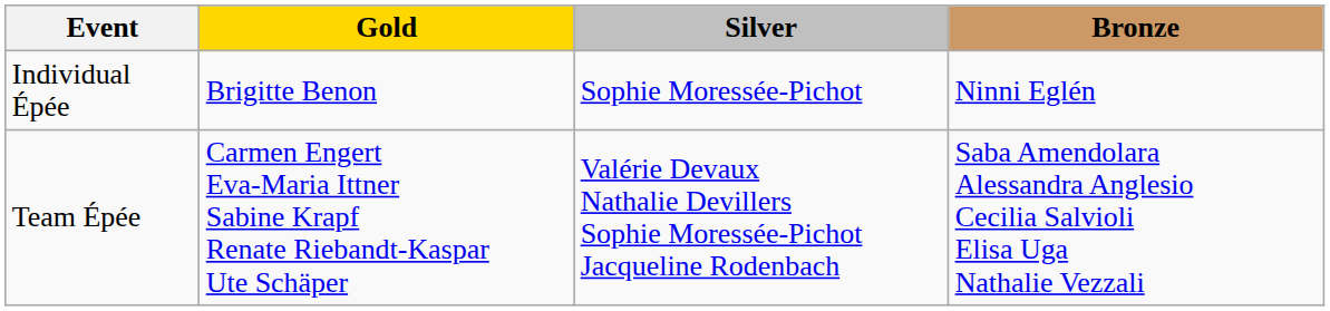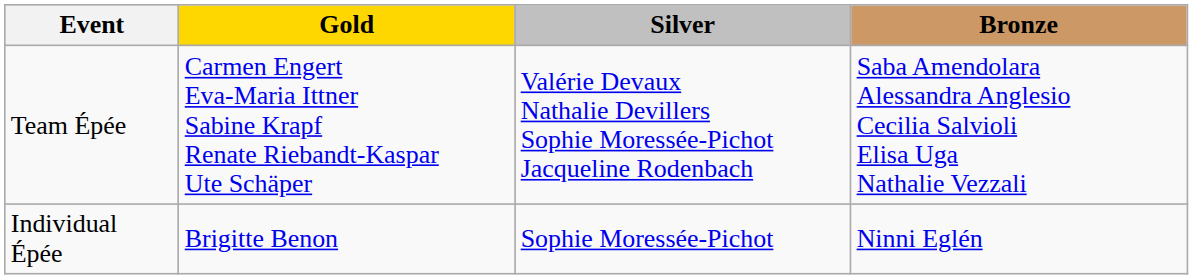rows swapped: Individual Épée <-> Team Épée
